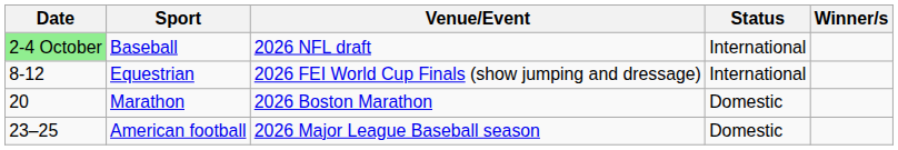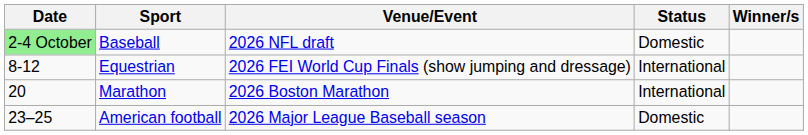Baseball | Status: International -> Domestic
Marathon | Status: Domestic -> International
